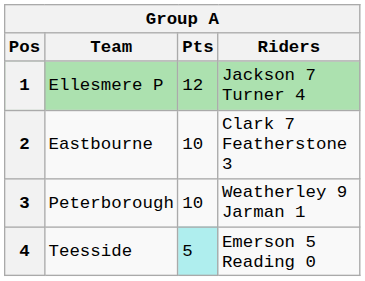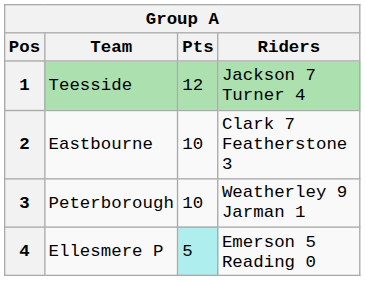1 | Team: Ellesmere P -> Teesside
4 | Team: Teesside -> Ellesmere P
